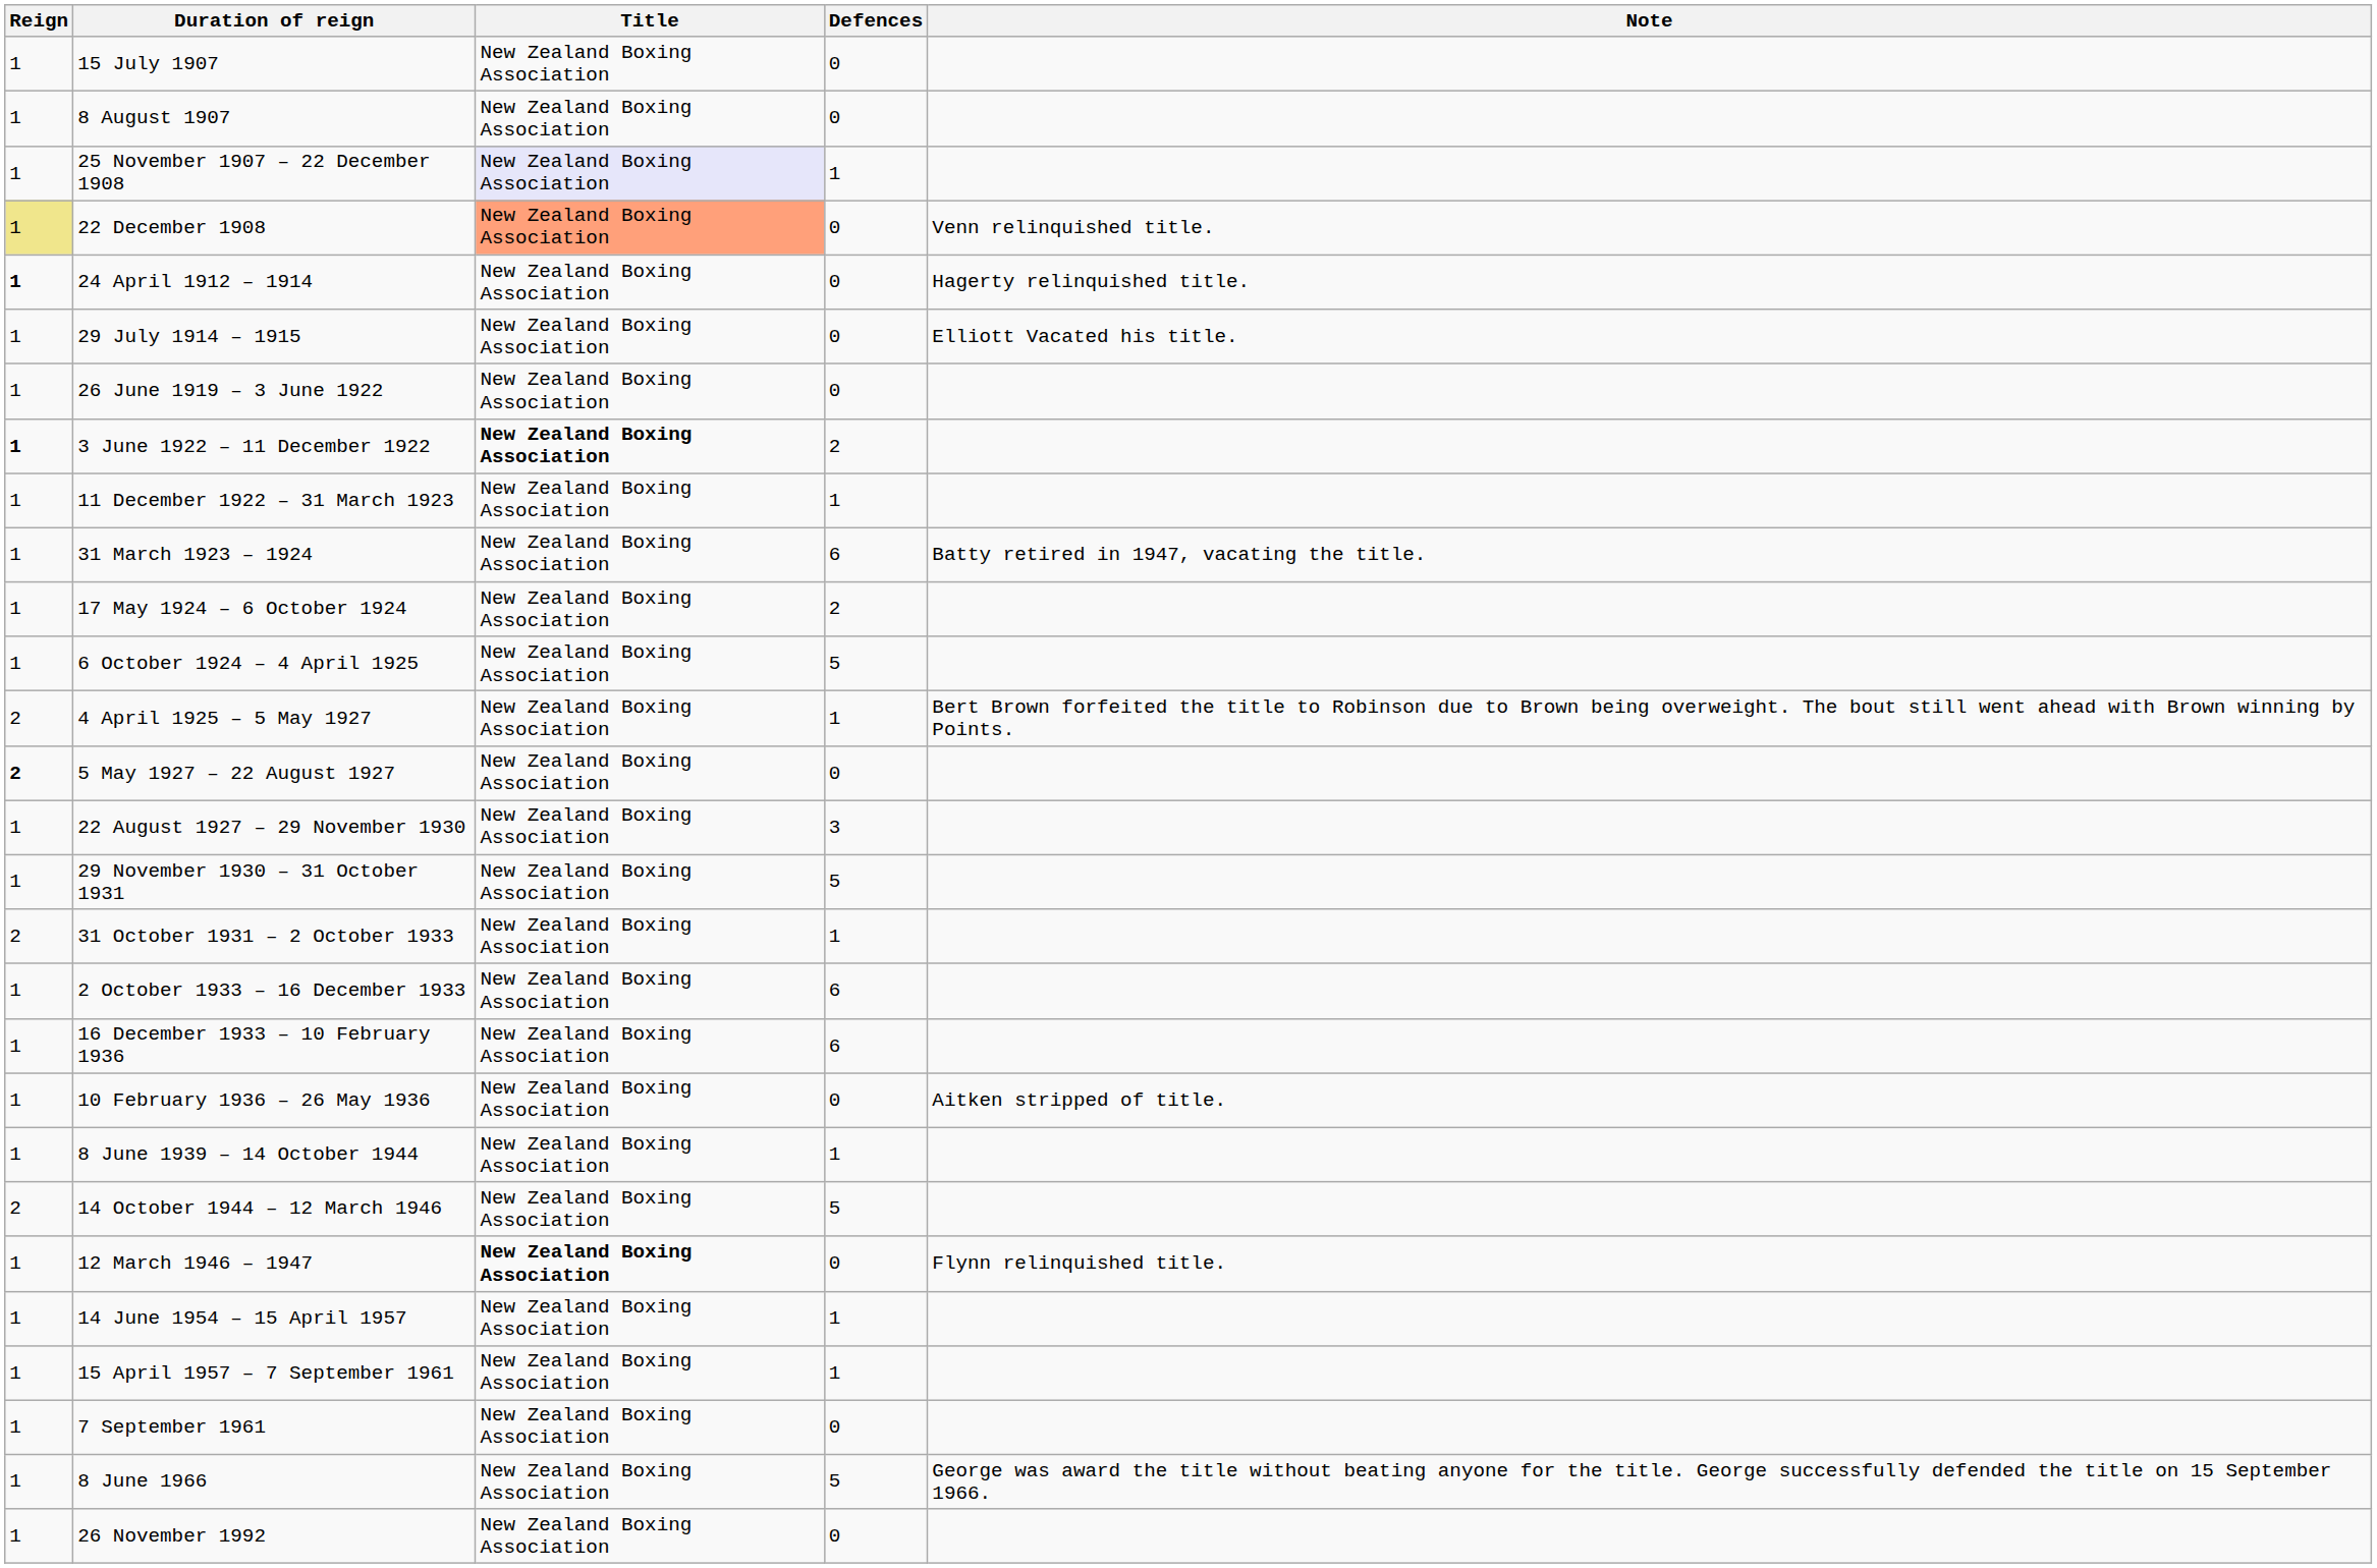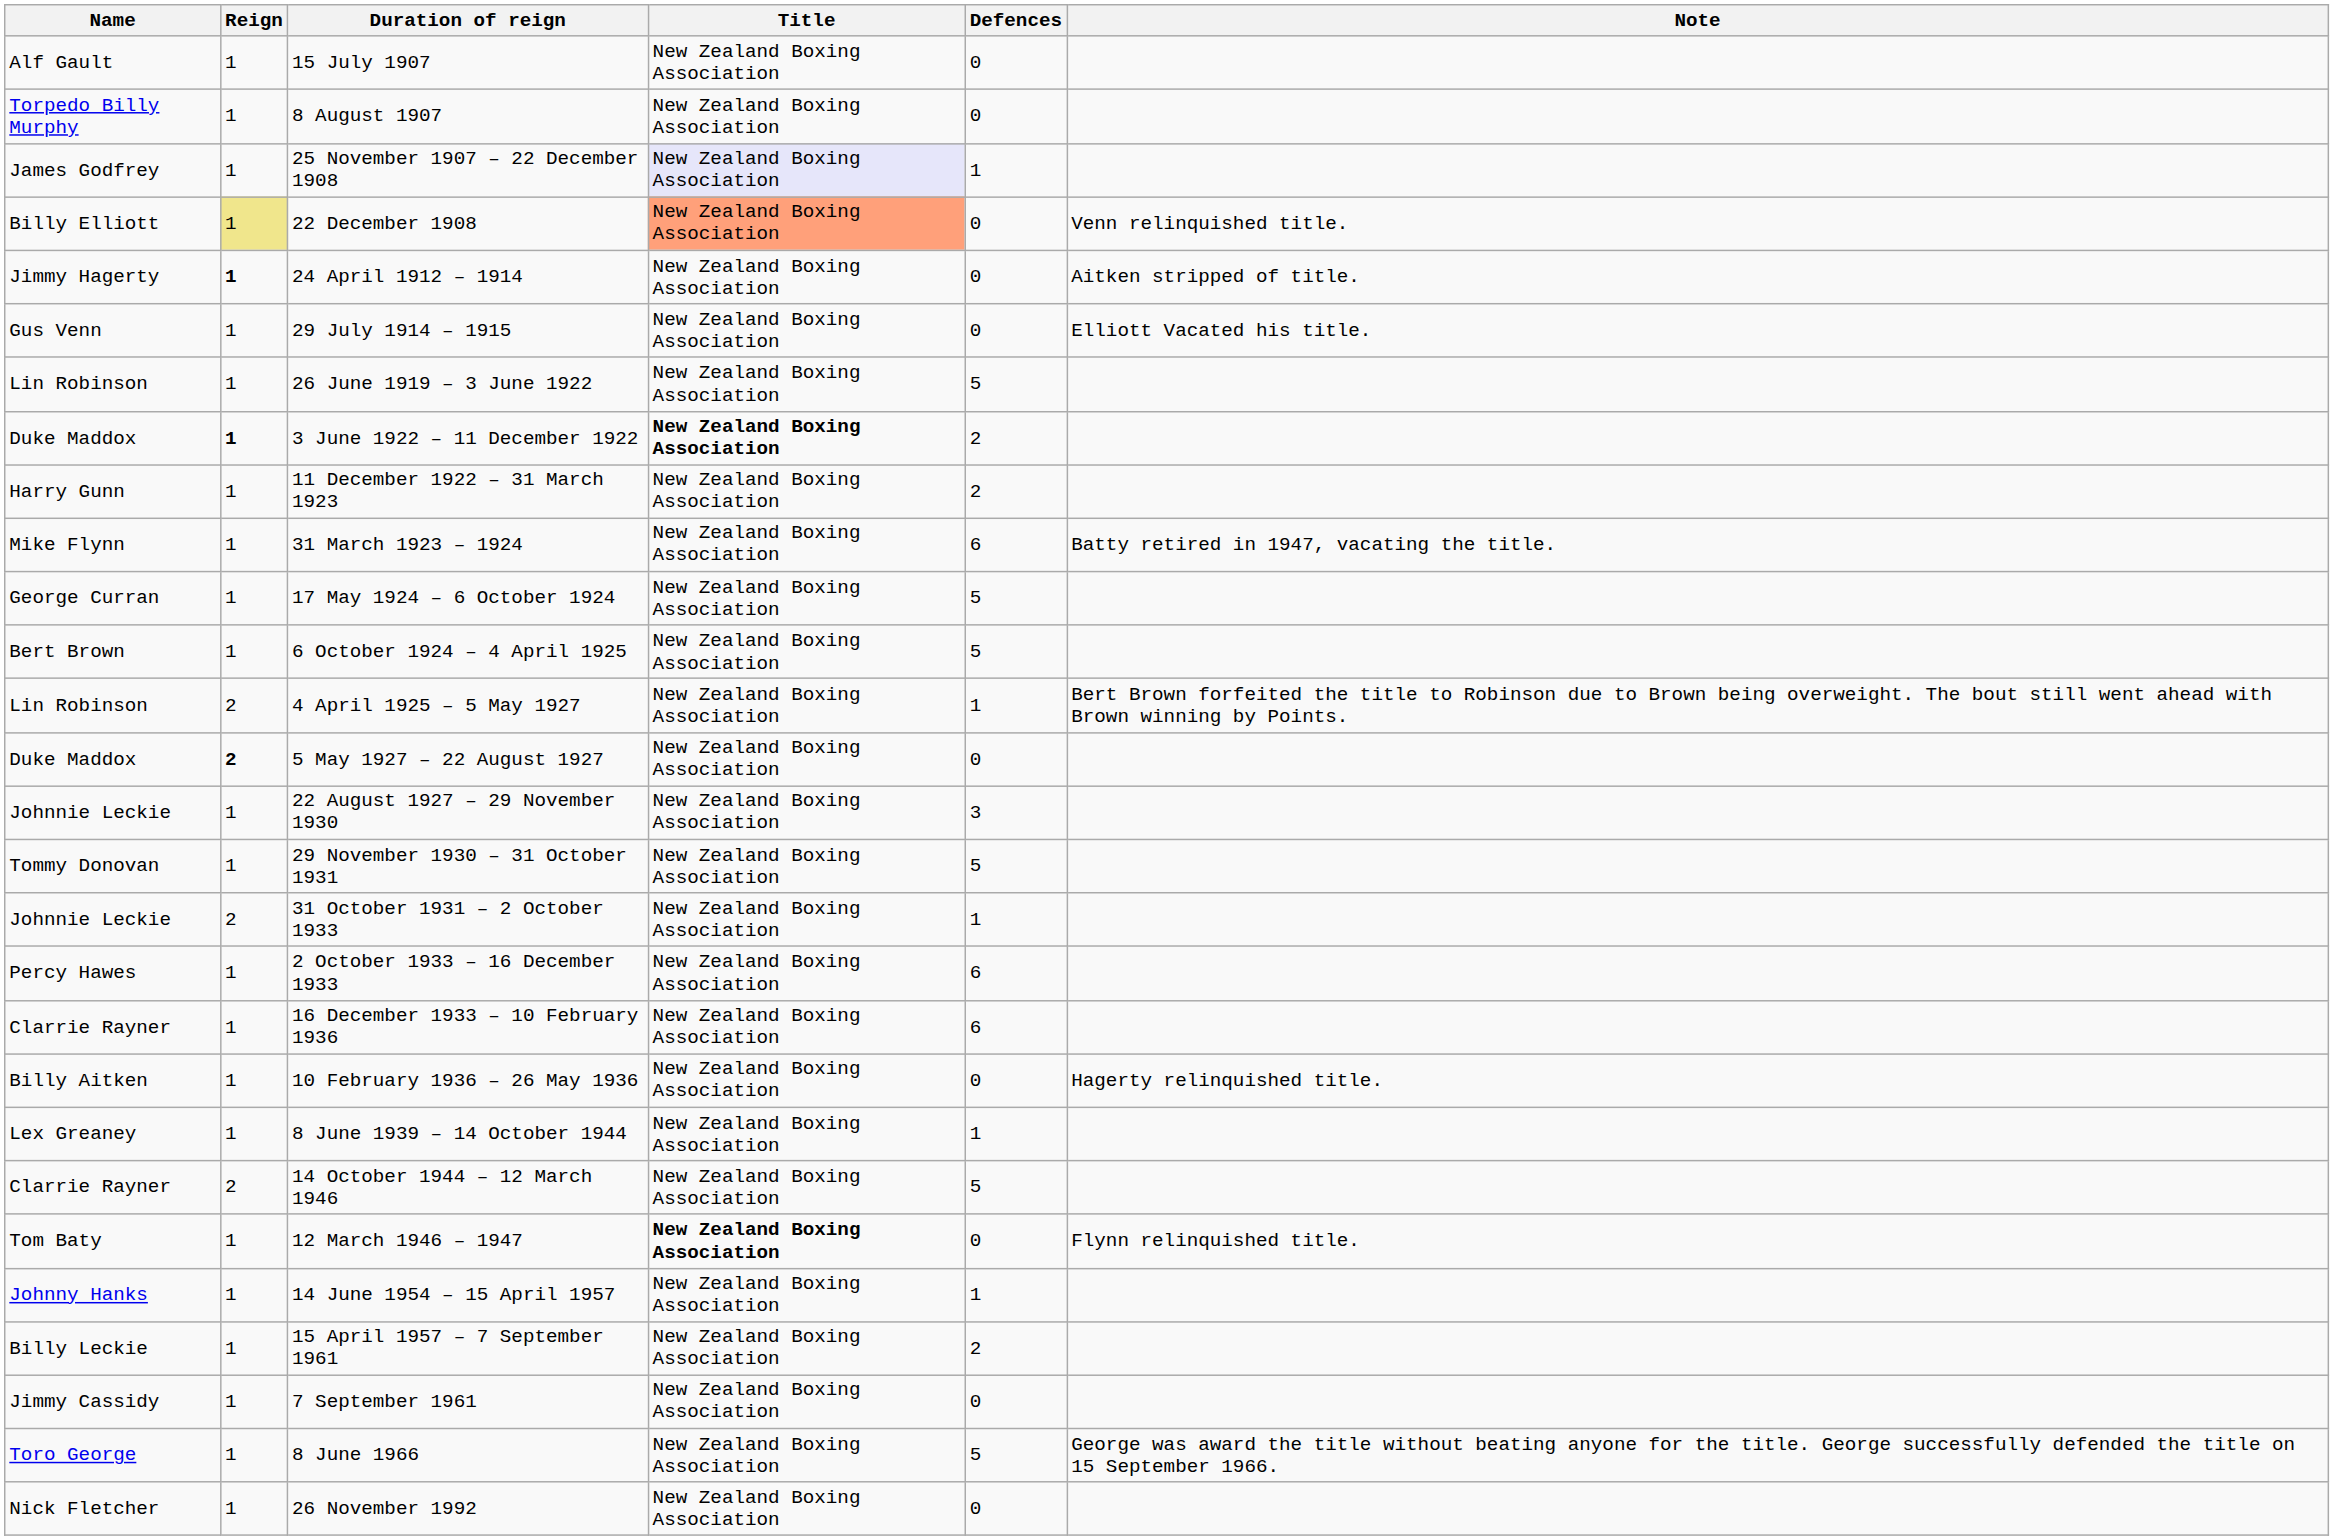+ column: Name | Alf Gault | Torpedo Billy Murphy | James Godfrey | Billy Elliott | Jimmy Hagerty | Gus Venn | Lin Robinson | Duke Maddox | Harry Gunn | Mike Flynn | George Curran | Bert Brown | Lin Robinson | Duke Maddox | Johnnie Leckie | Tommy Donovan | Johnnie Leckie | Percy Hawes | Clarrie Rayner | Billy Aitken | Lex Greaney | Clarrie Rayner | Tom Baty | Johnny Hanks | Billy Leckie | Jimmy Cassidy | Toro George | Nick Fletcher
24 April 1912 – 1914 | Note: Hagerty relinquished title. -> Aitken stripped of title.
26 June 1919 – 3 June 1922 | Defences: 0 -> 5
11 December 1922 – 31 March 1923 | Defences: 1 -> 2
17 May 1924 – 6 October 1924 | Defences: 2 -> 5
10 February 1936 – 26 May 1936 | Note: Aitken stripped of title. -> Hagerty relinquished title.
15 April 1957 – 7 September 1961 | Defences: 1 -> 2
